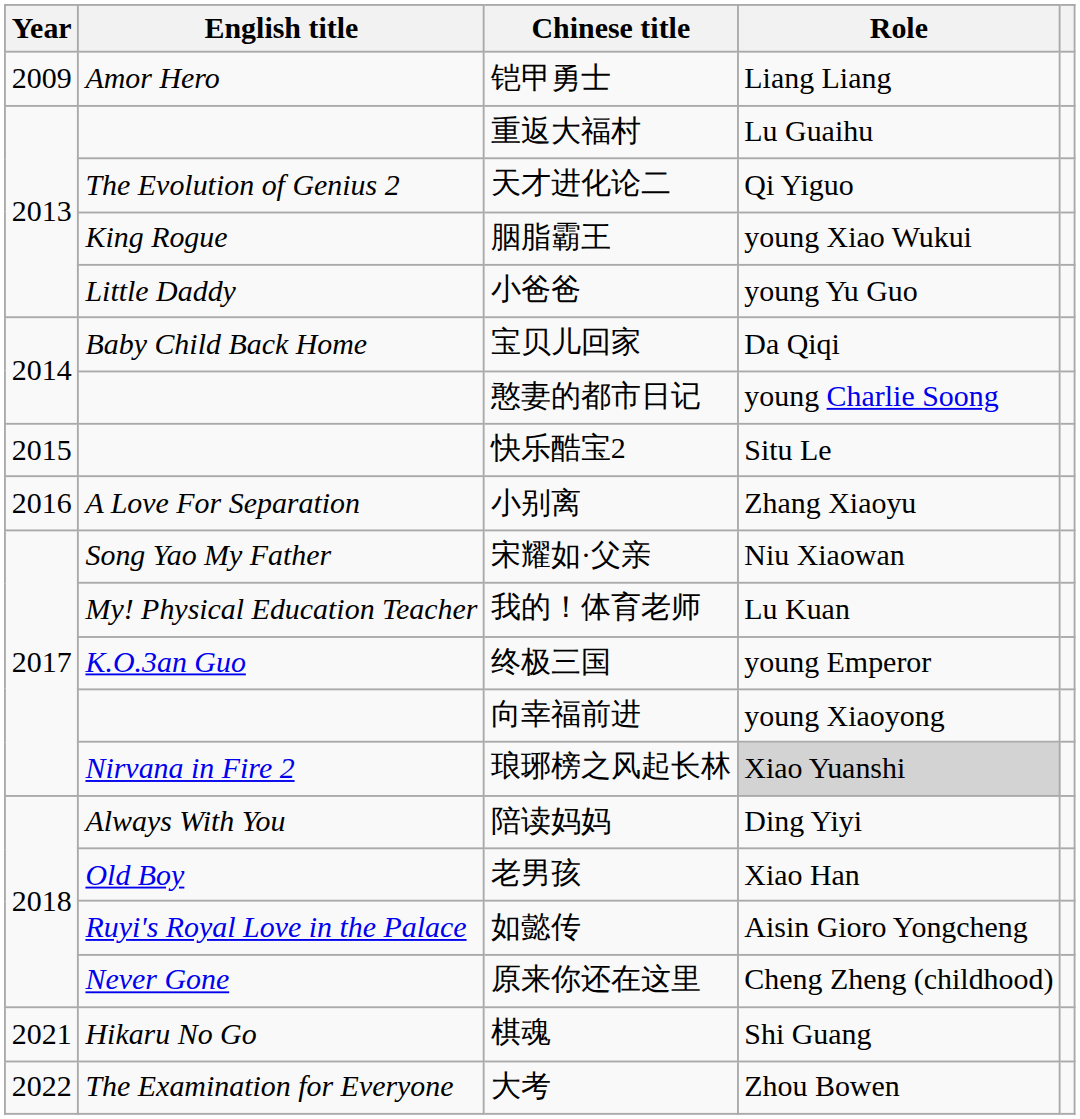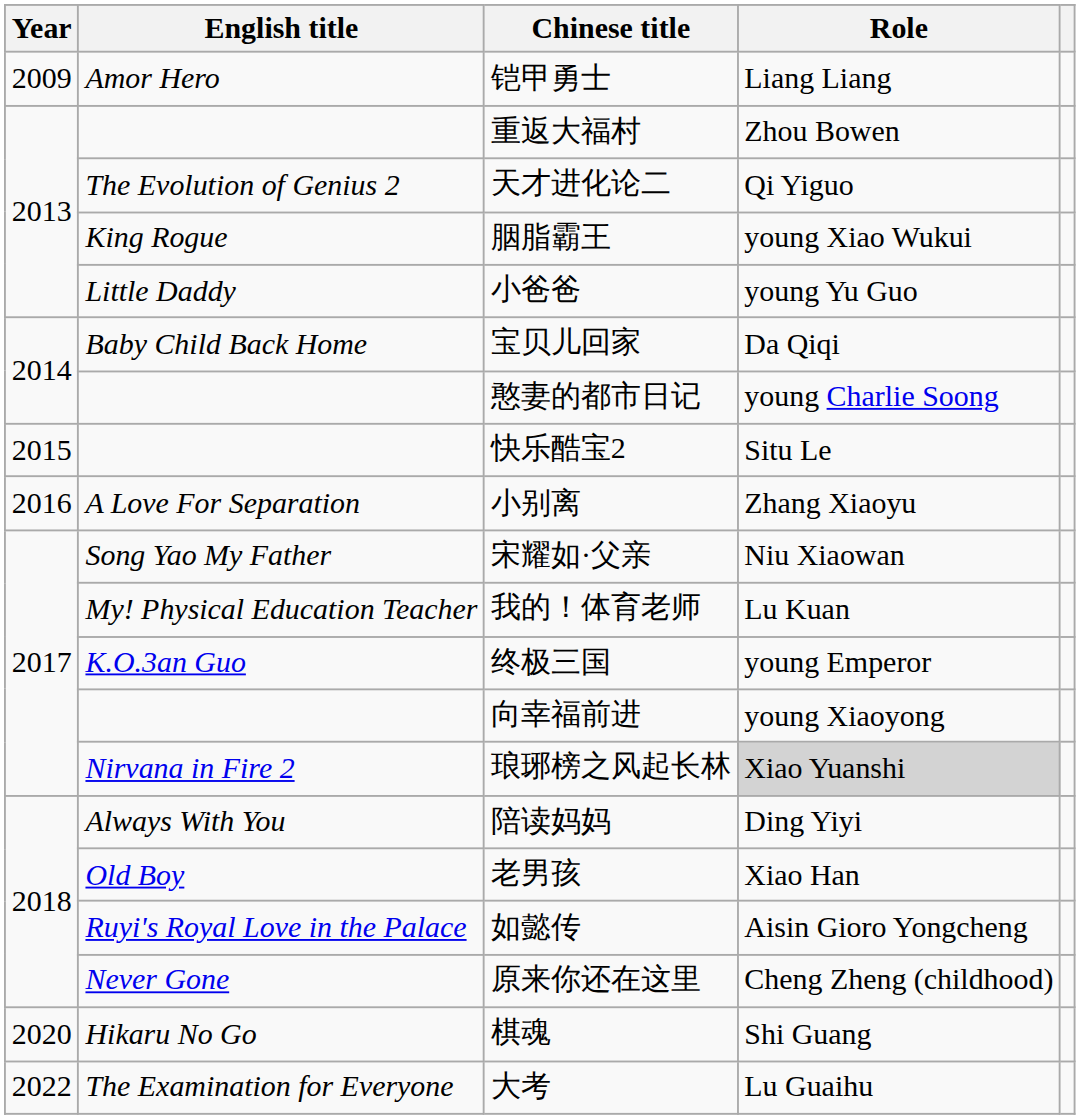重返大福村 | Role: Lu Guaihu -> Zhou Bowen
棋魂 | Year: 2021 -> 2020
大考 | Role: Zhou Bowen -> Lu Guaihu
